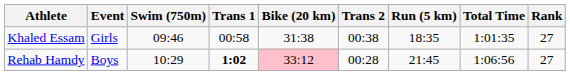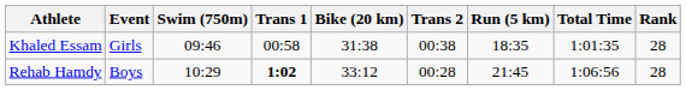Khaled Essam | Rank: 27 -> 28
Rehab Hamdy | Bike (20 km): pink background -> no background
Rehab Hamdy | Rank: 27 -> 28
